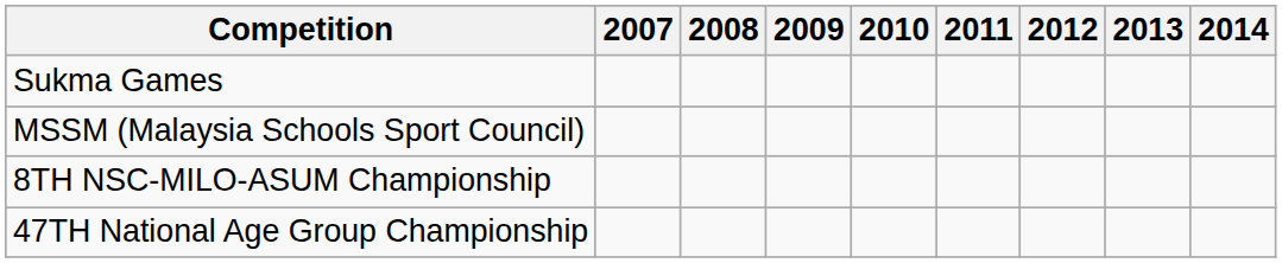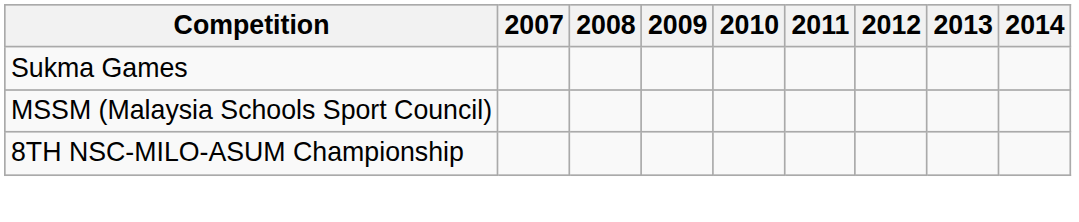- row: 47TH National Age Group Championship
